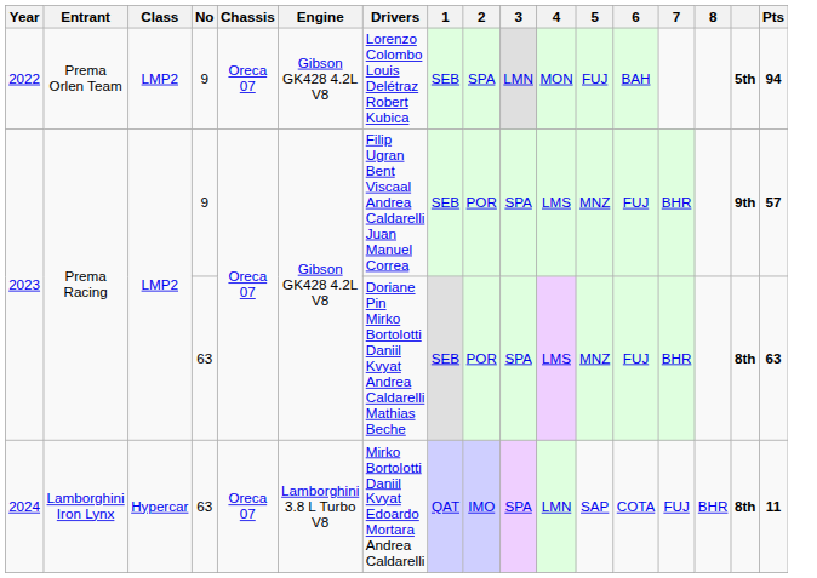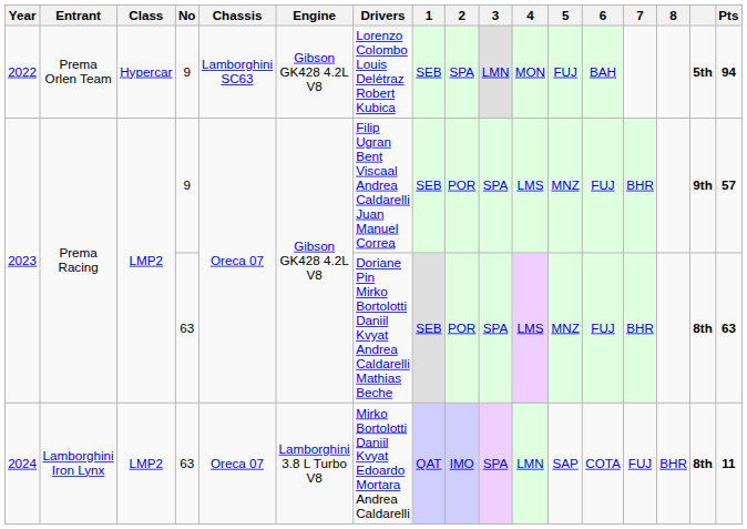2022 | Class: LMP2 -> Hypercar
2022 | Chassis: Oreca 07 -> Lamborghini SC63
2024 | Class: Hypercar -> LMP2
